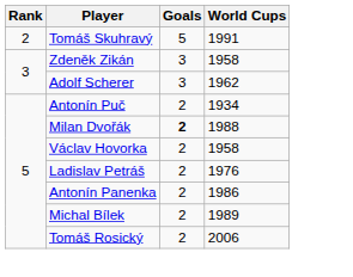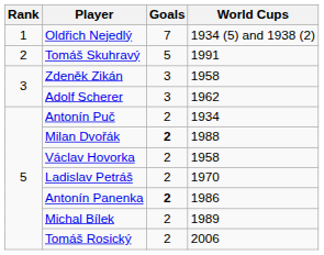+ row: 1 | Oldřich Nejedlý | 7 | 1934 (5) and 1938 (2)
Ladislav Petráš | World Cups: 1976 -> 1970
Antonín Panenka | Goals: normal -> bold
